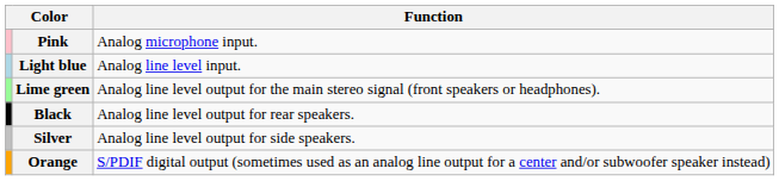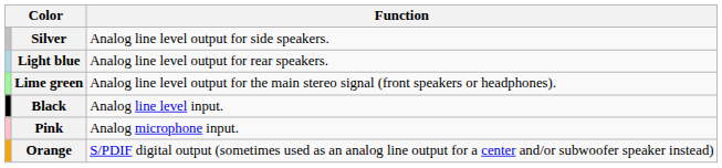rows swapped: Pink <-> Silver
Light blue | Function: Analog line level input. -> Analog line level output for rear speakers.
Black | Function: Analog line level output for rear speakers. -> Analog line level input.
